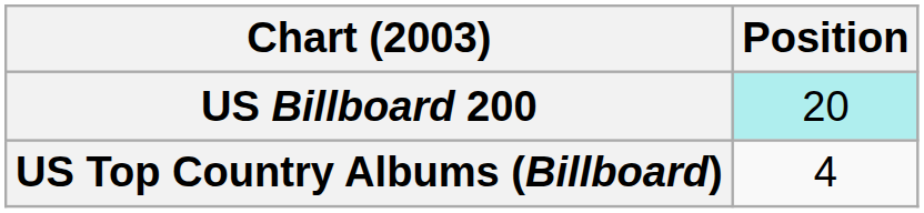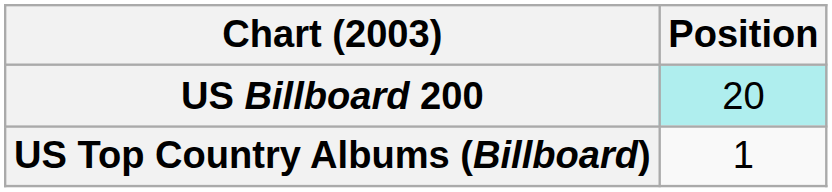US Top Country Albums (Billboard) | Position: 4 -> 1
